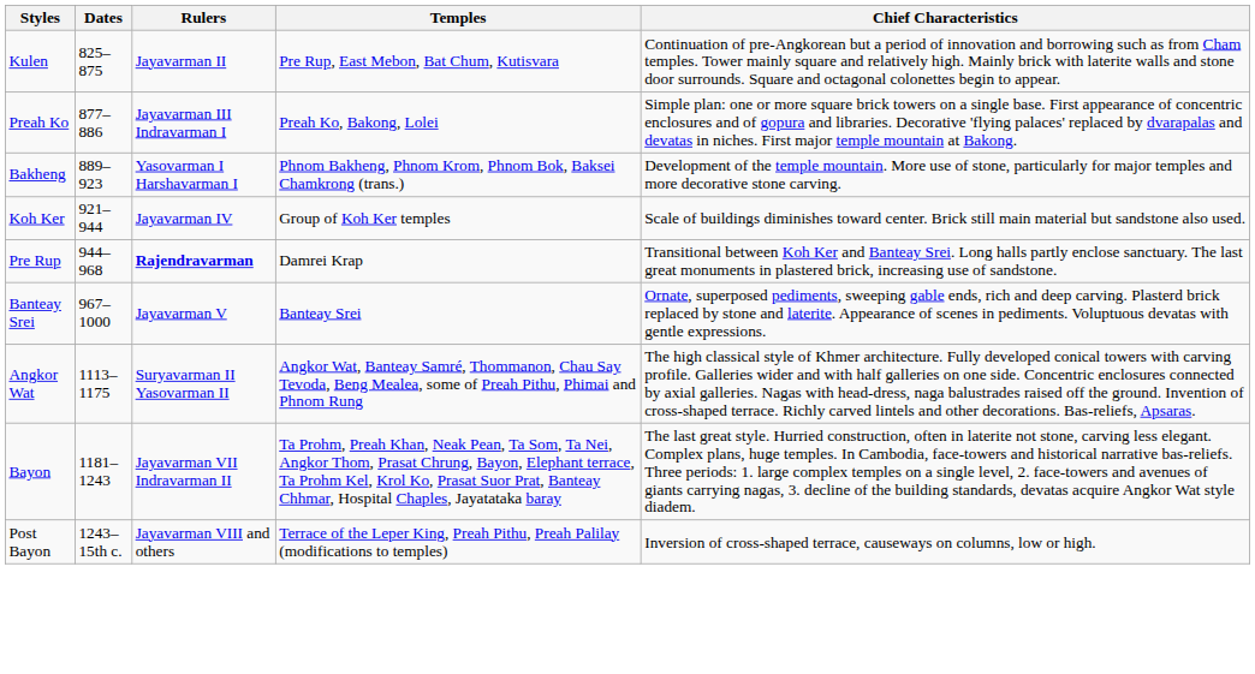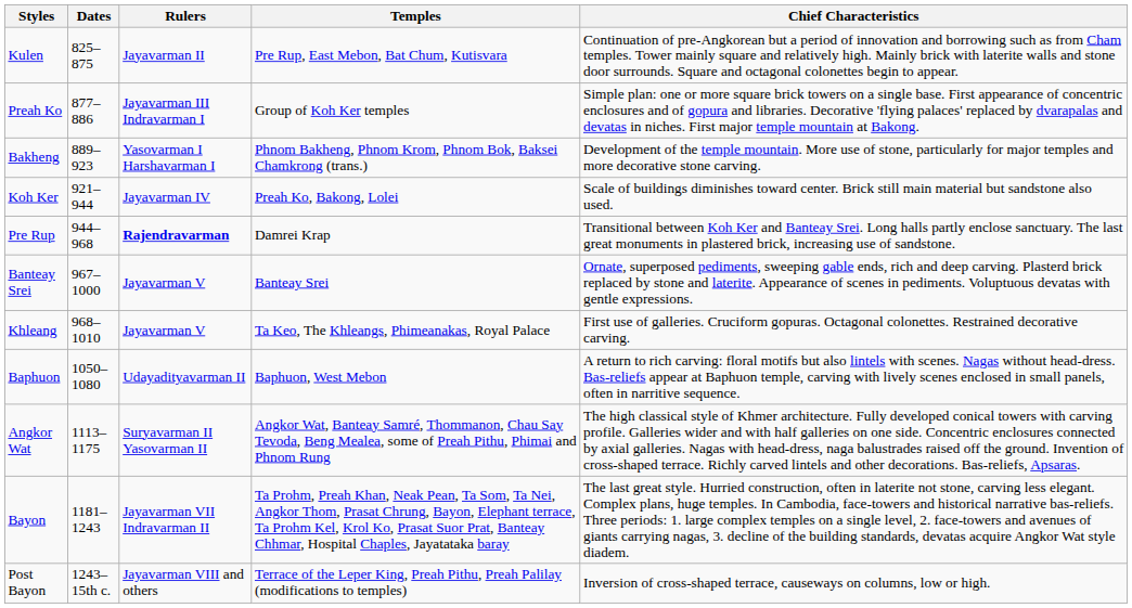Preah Ko | Temples: Preah Ko, Bakong, Lolei -> Group of Koh Ker temples
Koh Ker | Temples: Group of Koh Ker temples -> Preah Ko, Bakong, Lolei
+ row: Khleang | 968–1010 | Jayavarman V | Ta Keo, The Khleangs, Phimeanakas, Royal Palace | First use of galleries. Cruciform gopuras. Octagonal colonettes. Restrained decorative carving.
+ row: Baphuon | 1050–1080 | Udayadityavarman II | Baphuon, West Mebon | A return to rich carving: floral motifs but also lintels with scenes. Nagas without head-dress. Bas-reliefs appear at Baphuon temple, carving with lively scenes enclosed in small panels, often in narritive sequence.
